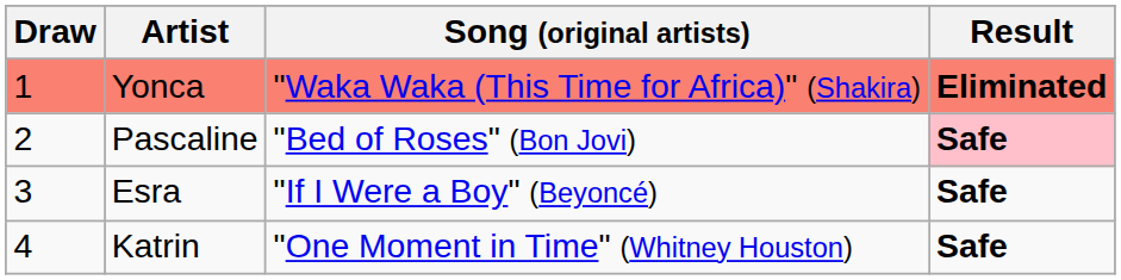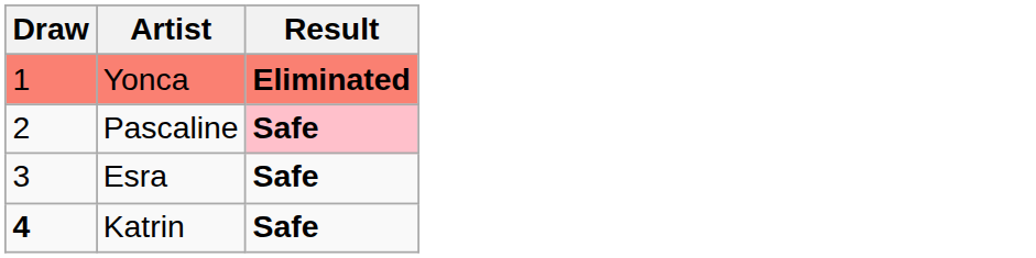- column: Song (original artists) | "Waka Waka (This Time for Africa)" (Shakira) | "Bed of Roses" (Bon Jovi) | "If I Were a Boy" (Beyoncé) | "One Moment in Time" (Whitney Houston)
Katrin | Draw: normal -> bold
